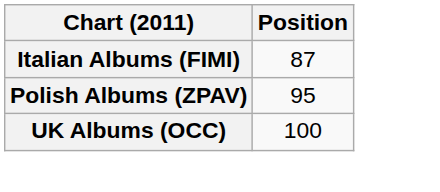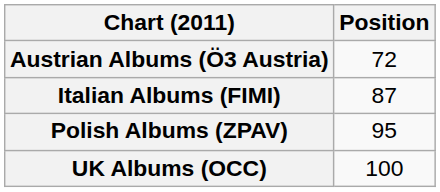+ row: Austrian Albums (Ö3 Austria) | 72
